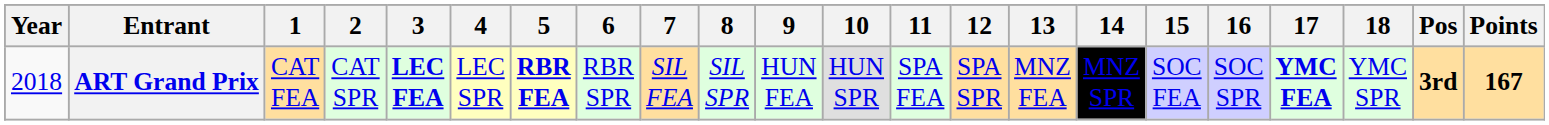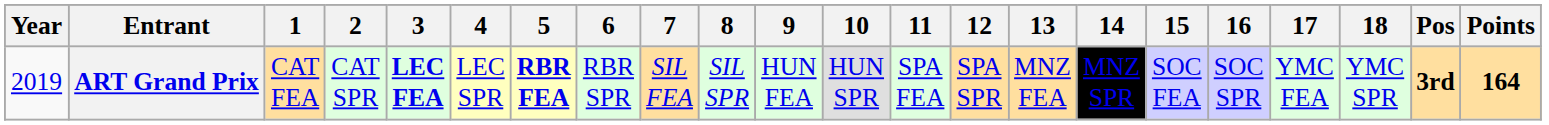ART Grand Prix | Year: 2018 -> 2019
ART Grand Prix | 17: bold -> normal
ART Grand Prix | Points: 167 -> 164
